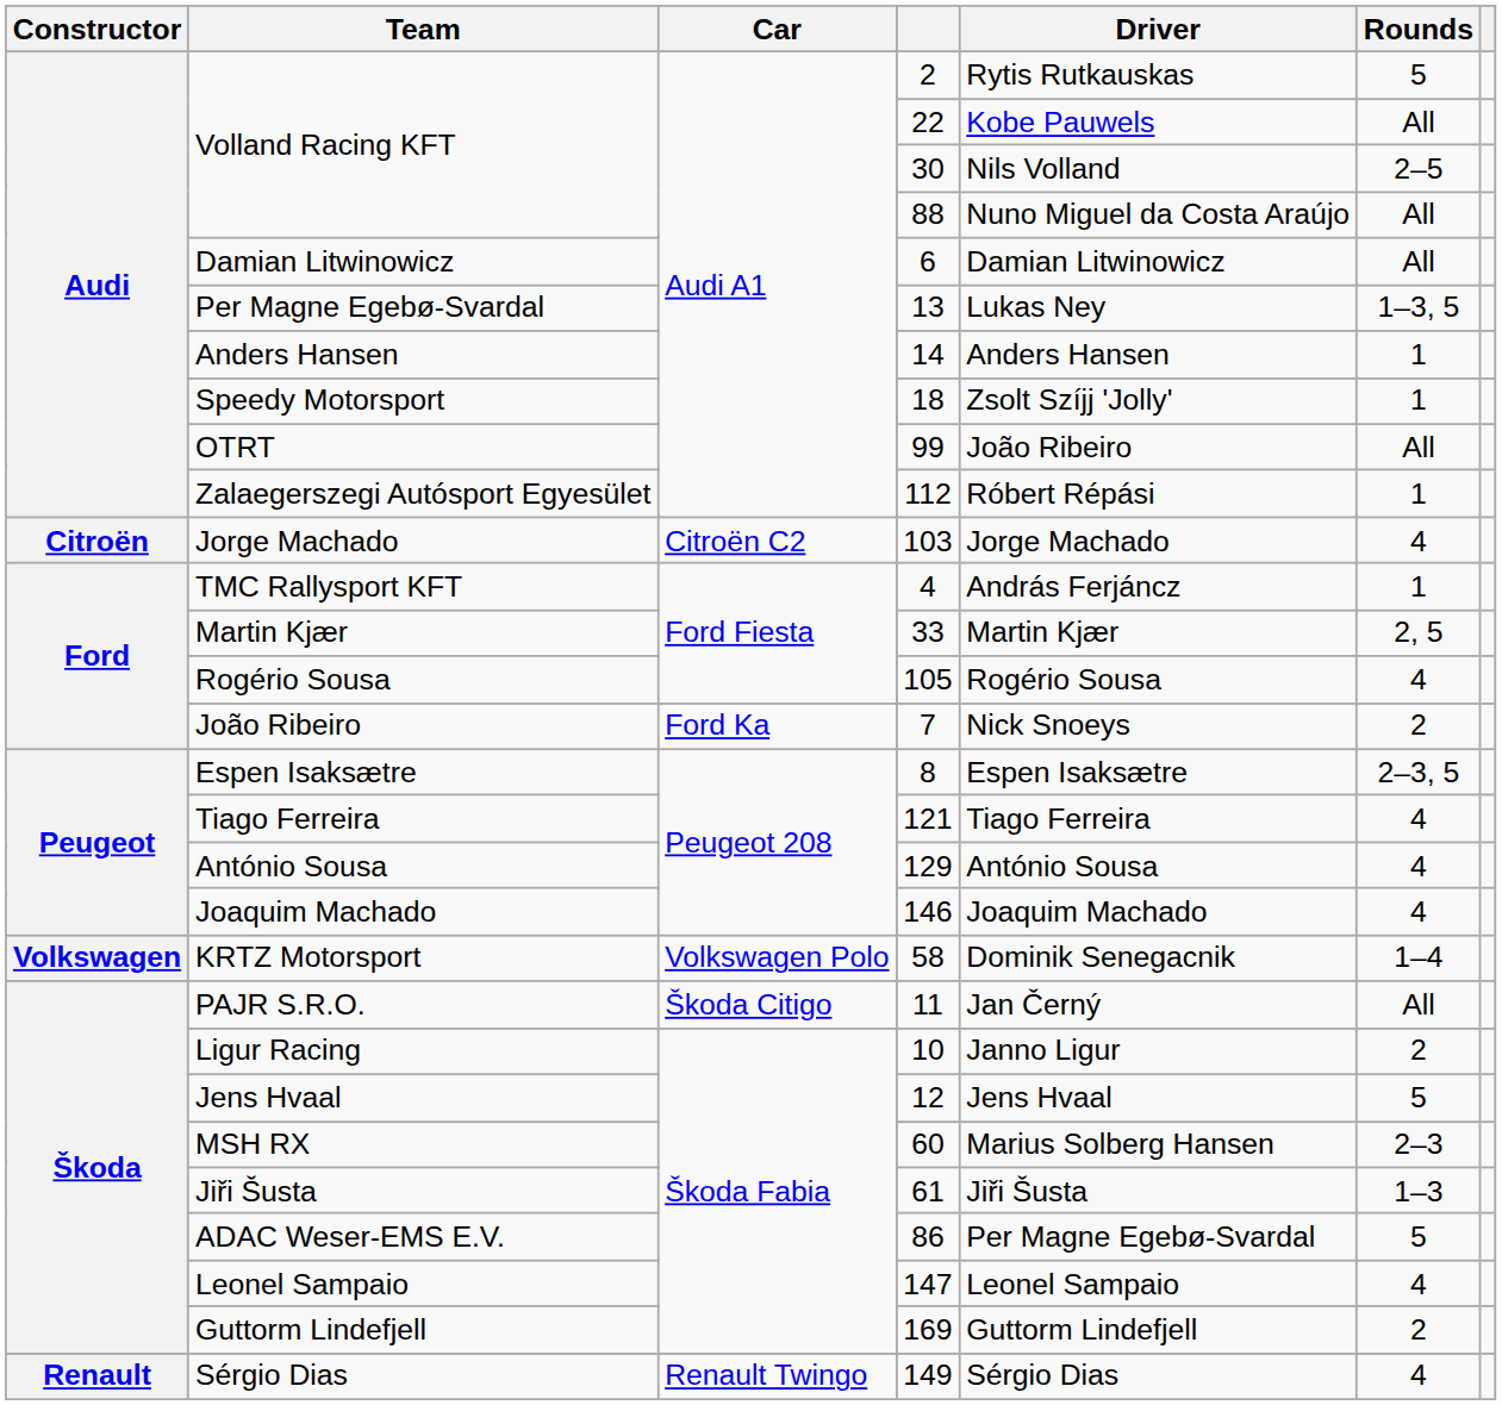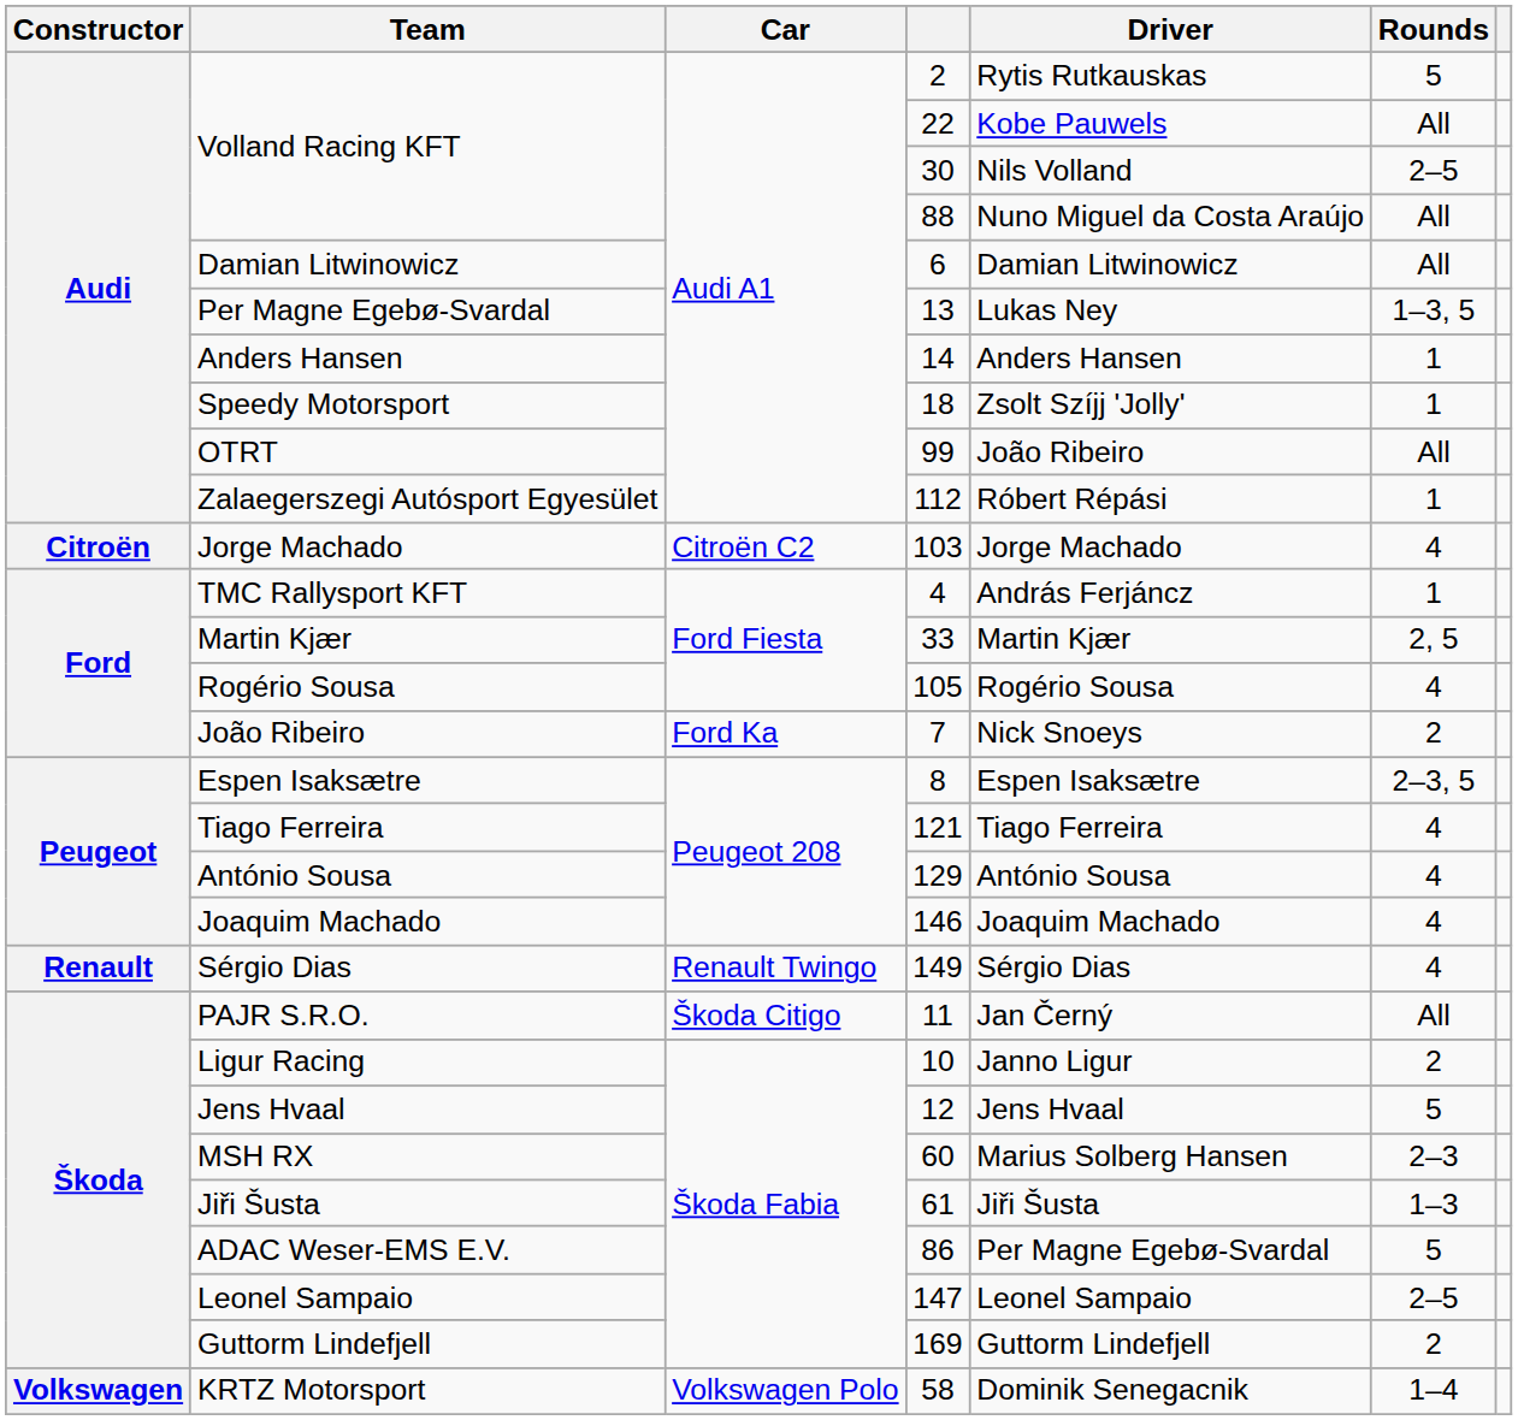rows swapped: 149 <-> 58
147 | Rounds: 4 -> 2–5
